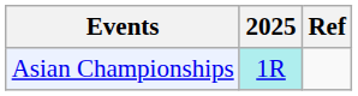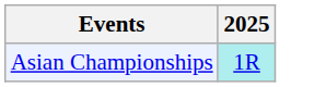- column: Ref
